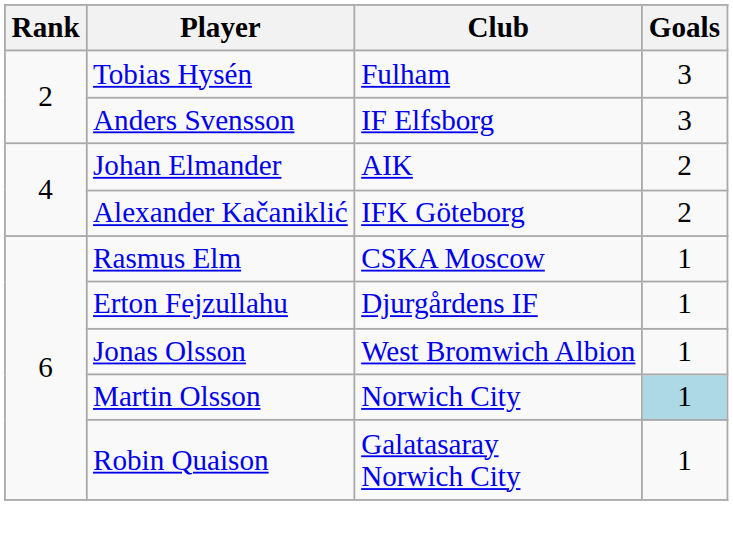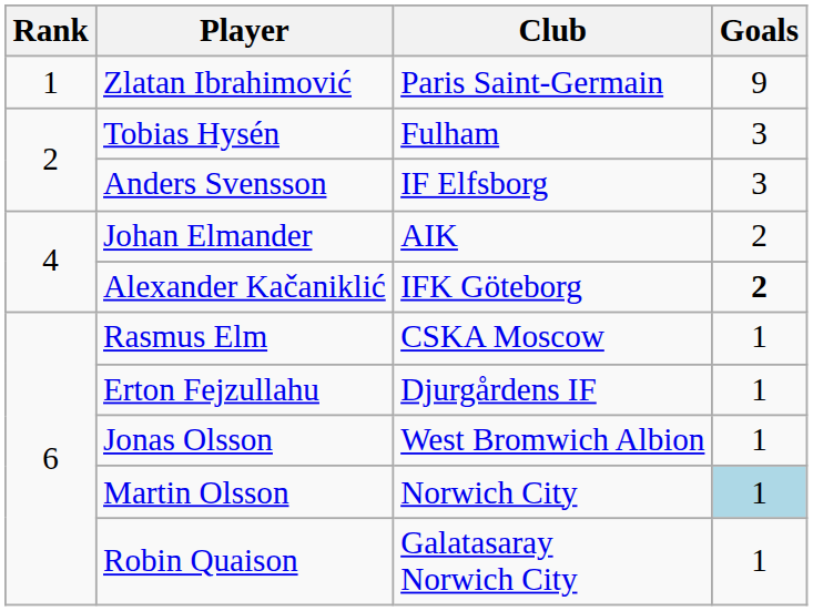+ row: 1 | Zlatan Ibrahimović | Paris Saint-Germain | 9
Alexander Kačaniklić | Goals: normal -> bold
